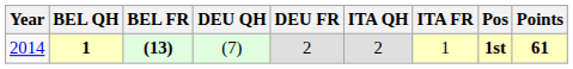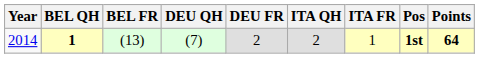2014 | BEL FR: bold -> normal
2014 | Points: 61 -> 64
